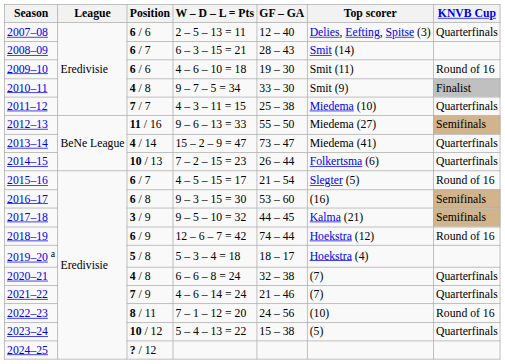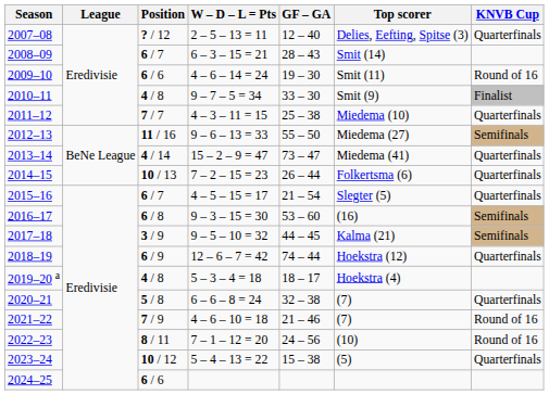2007–08 | Position: 6 / 6 -> ? / 12
2009–10 | W – D – L = Pts: 4 – 6 – 10 = 18 -> 4 – 6 – 14 = 24
2015–16 | KNVB Cup: Round of 16 -> Quarterfinals
2018–19 | KNVB Cup: Round of 16 -> Quarterfinals
2019–20 a | Position: 5 / 8 -> 4 / 8
2020–21 | Position: 4 / 8 -> 5 / 8
2021–22 | W – D – L = Pts: 4 – 6 – 14 = 24 -> 4 – 6 – 10 = 18
2021–22 | KNVB Cup: Quarterfinals -> Round of 16
2024–25 | Position: ? / 12 -> 6 / 6
